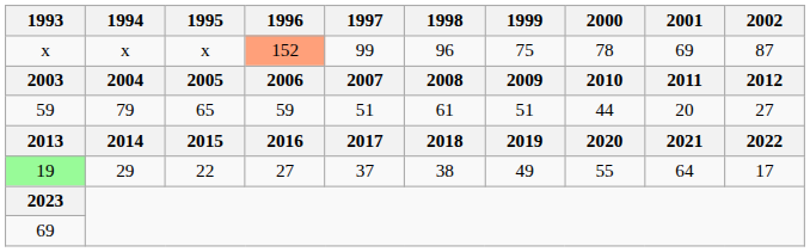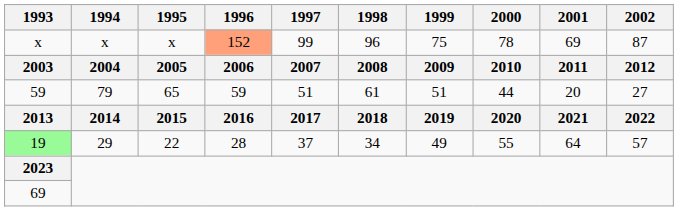19 | 1996: 27 -> 28
19 | 1998: 38 -> 34
19 | 2002: 17 -> 57
